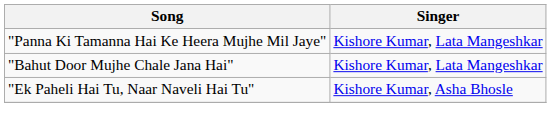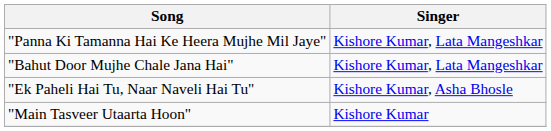+ row: "Main Tasveer Utaarta Hoon" | Kishore Kumar
